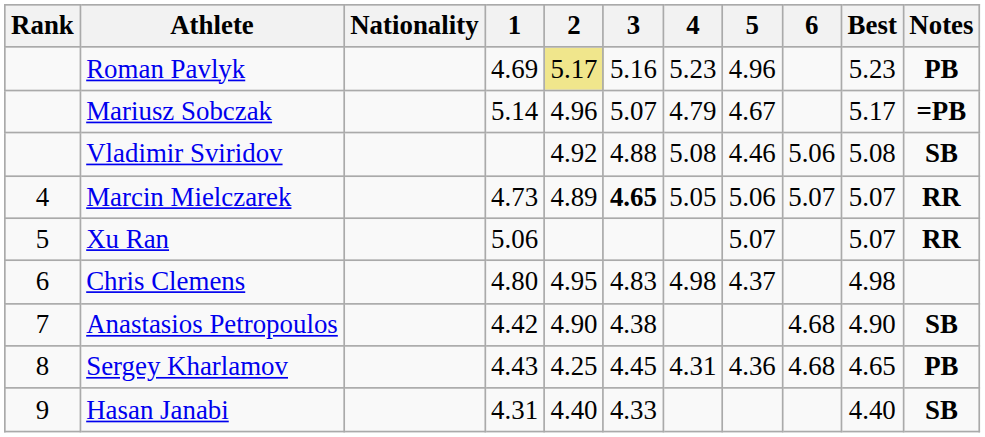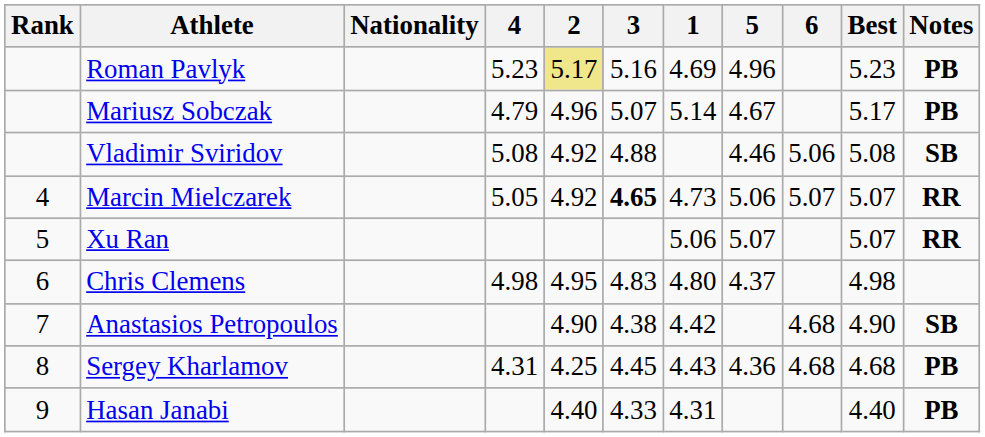columns swapped: 1 <-> 4
Mariusz Sobczak | Notes: =PB -> PB
Marcin Mielczarek | 2: 4.89 -> 4.92
Sergey Kharlamov | Best: 4.65 -> 4.68
Hasan Janabi | Notes: SB -> PB
